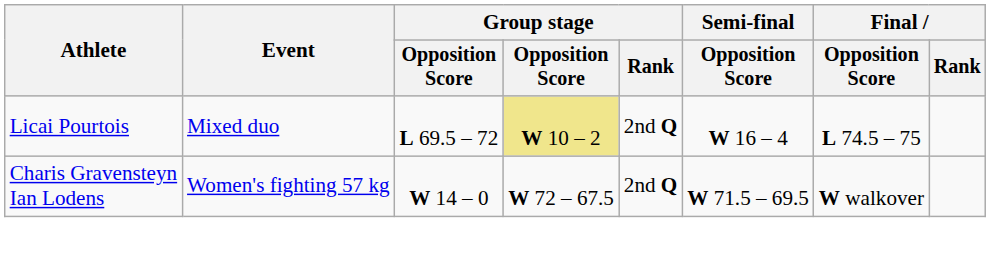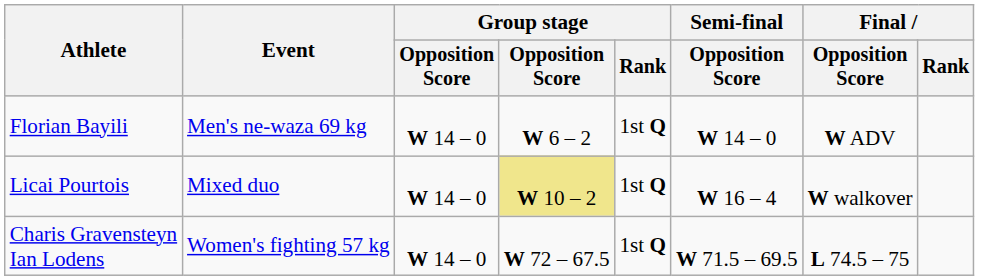+ row: Florian Bayili | Men's ne-waza 69 kg | W 14 – 0 | W 6 – 2 | 1st Q | W 14 – 0 | W ADV
Licai Pourtois | column 3: L 69.5 – 72 -> W 14 – 0
Licai Pourtois | Group stage / Rank: 2nd Q -> 1st Q
Licai Pourtois | Final / Opposition Score: L 74.5 – 75 -> W walkover
Charis Gravensteyn Ian Lodens | Group stage / Rank: 2nd Q -> 1st Q
Charis Gravensteyn Ian Lodens | Final / Opposition Score: W walkover -> L 74.5 – 75
